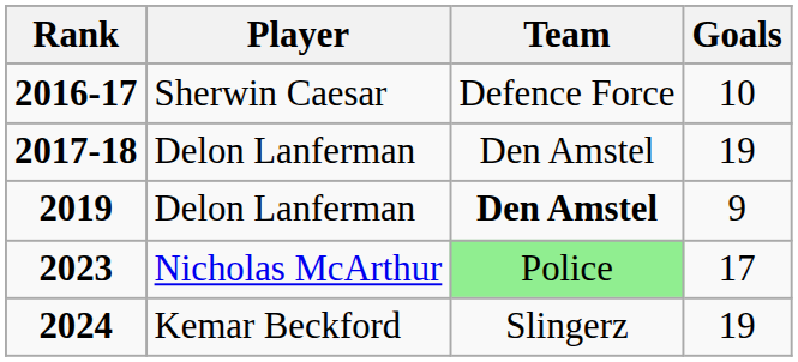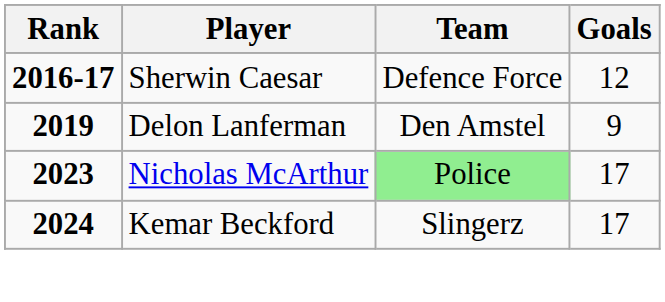2016-17 | Goals: 10 -> 12
- row: 2017-18 | Delon Lanferman | Den Amstel | 19
2019 | Team: bold -> normal
2024 | Goals: 19 -> 17
